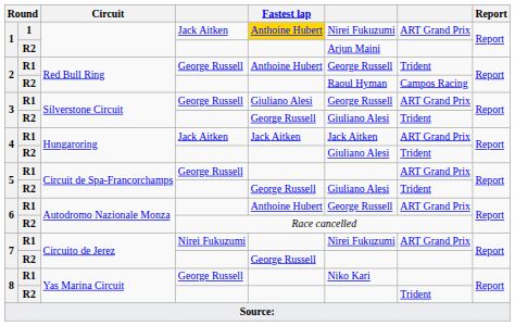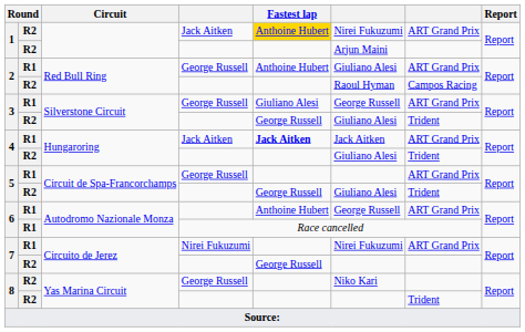1 / Jack Aitken | column 2: 1 -> R2
2 / George Russell | column 6: George Russell -> Giuliano Alesi
2 / George Russell | column 7: Trident -> ART Grand Prix
4 / Jack Aitken | Fastest lap: normal -> bold
6 / Race cancelled | column 2: R2 -> R1
8 / George Russell | column 2: R1 -> R2
